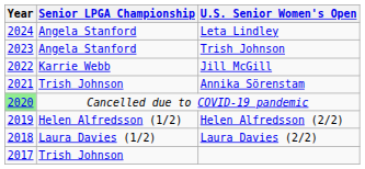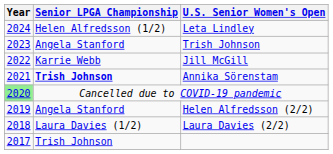Leta Lindley | Senior LPGA Championship: Angela Stanford -> Helen Alfredsson (1/2)
Annika Sörenstam | Senior LPGA Championship: normal -> bold
Helen Alfredsson (2/2) | Senior LPGA Championship: Helen Alfredsson (1/2) -> Angela Stanford
